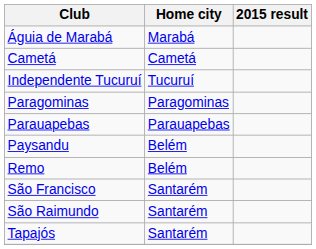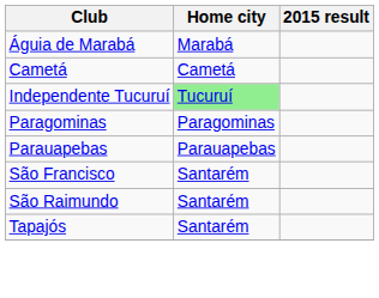Independente Tucuruí | Home city: no background -> lightgreen background
- row: Paysandu | Belém
- row: Remo | Belém
